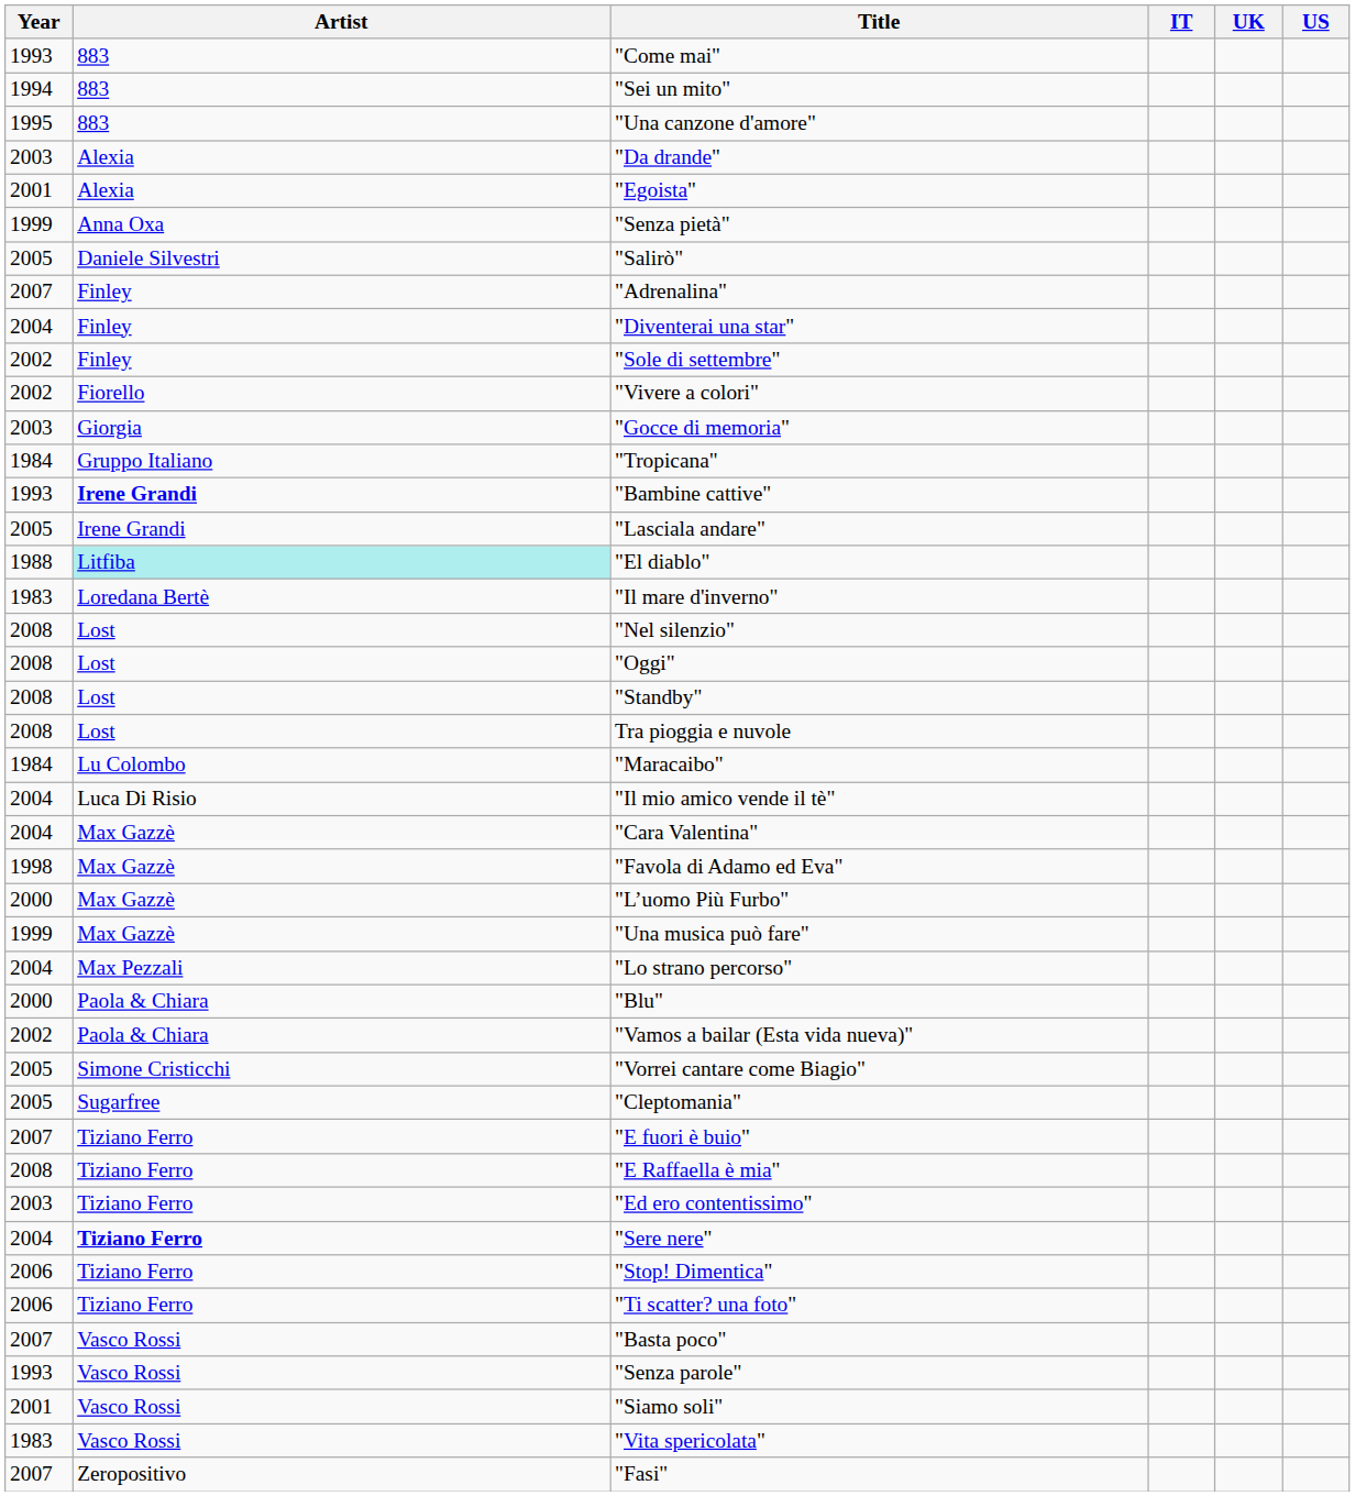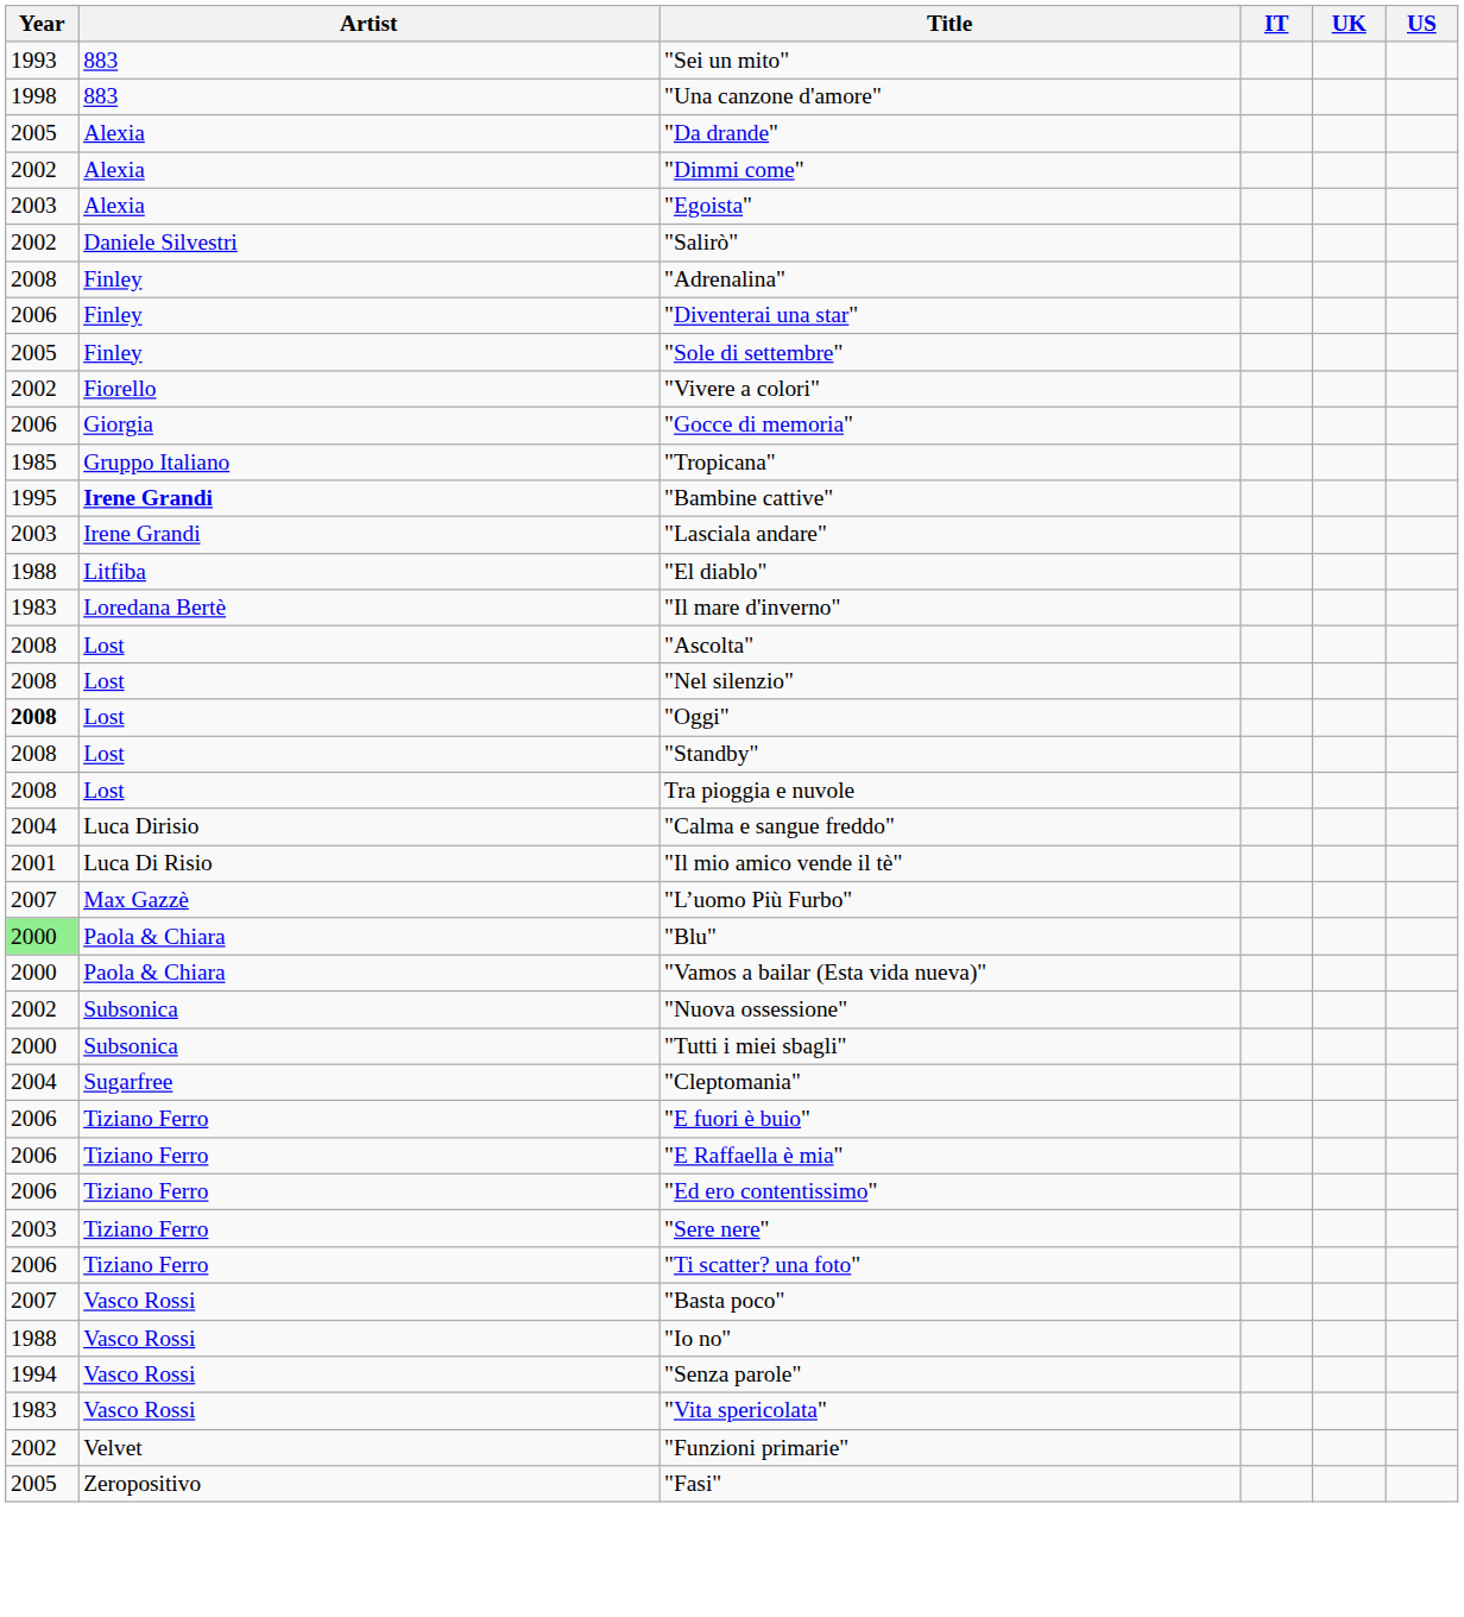- row: 1993 | 883 | "Come mai"
"Sei un mito" | Year: 1994 -> 1993
"Una canzone d'amore" | Year: 1995 -> 1998
"Da drande" | Year: 2003 -> 2005
+ row: 2002 | Alexia | "Dimmi come"
"Egoista" | Year: 2001 -> 2003
- row: 1999 | Anna Oxa | "Senza pietà"
"Salirò" | Year: 2005 -> 2002
"Adrenalina" | Year: 2007 -> 2008
"Diventerai una star" | Year: 2004 -> 2006
"Sole di settembre" | Year: 2002 -> 2005
"Gocce di memoria" | Year: 2003 -> 2006
"Tropicana" | Year: 1984 -> 1985
"Bambine cattive" | Year: 1993 -> 1995
"Lasciala andare" | Year: 2005 -> 2003
"El diablo" | Artist: paleturquoise background -> no background
+ row: 2008 | Lost | "Ascolta"
"Oggi" | Year: normal -> bold
- row: 1984 | Lu Colombo | "Maracaibo"
+ row: 2004 | Luca Dirisio | "Calma e sangue freddo"
"Il mio amico vende il tè" | Year: 2004 -> 2001
- row: 2004 | Max Gazzè | "Cara Valentina"
- row: 1998 | Max Gazzè | "Favola di Adamo ed Eva"
"L’uomo Più Furbo" | Year: 2000 -> 2007
- row: 1999 | Max Gazzè | "Una musica può fare"
- row: 2004 | Max Pezzali | "Lo strano percorso"
"Blu" | Year: no background -> lightgreen background
"Vamos a bailar (Esta vida nueva)" | Year: 2002 -> 2000
- row: 2005 | Simone Cristicchi | "Vorrei cantare come Biagio"
+ row: 2002 | Subsonica | "Nuova ossessione"
+ row: 2000 | Subsonica | "Tutti i miei sbagli"
"Cleptomania" | Year: 2005 -> 2004
"E fuori è buio" | Year: 2007 -> 2006
"E Raffaella è mia" | Year: 2008 -> 2006
"Ed ero contentissimo" | Year: 2003 -> 2006
"Sere nere" | Year: 2004 -> 2003
"Sere nere" | Artist: bold -> normal
- row: 2006 | Tiziano Ferro | "Stop! Dimentica"
+ row: 1988 | Vasco Rossi | "Io no"
"Senza parole" | Year: 1993 -> 1994
- row: 2001 | Vasco Rossi | "Siamo soli"
+ row: 2002 | Velvet | "Funzioni primarie"
"Fasi" | Year: 2007 -> 2005
